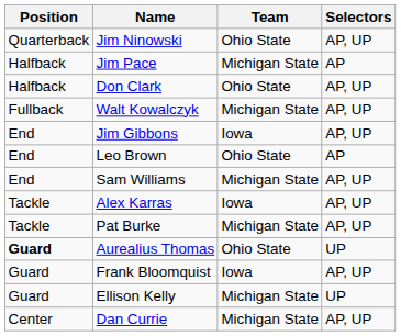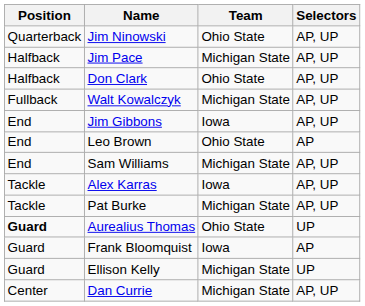Jim Pace | Selectors: AP -> AP, UP
Frank Bloomquist | Selectors: AP, UP -> AP
